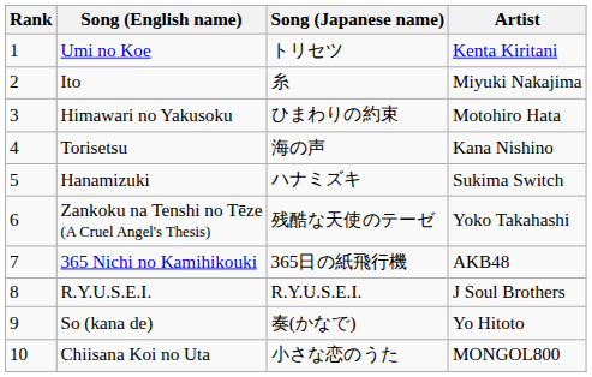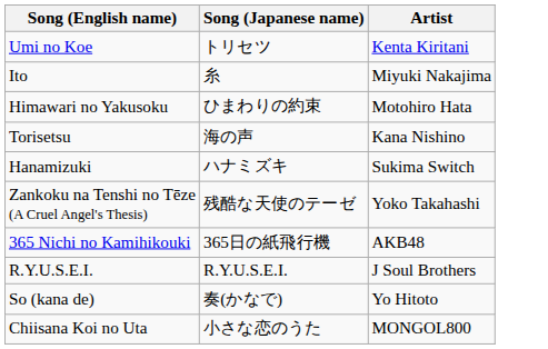- column: Rank | 1 | 2 | 3 | 4 | 5 | 6 | 7 | 8 | 9 | 10
